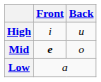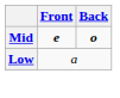- row: High | i | u
Mid | Back: normal -> bold
